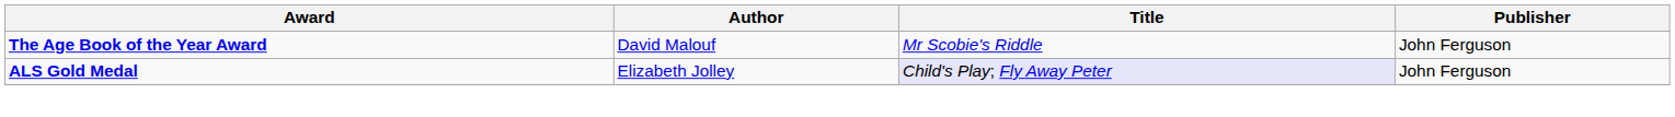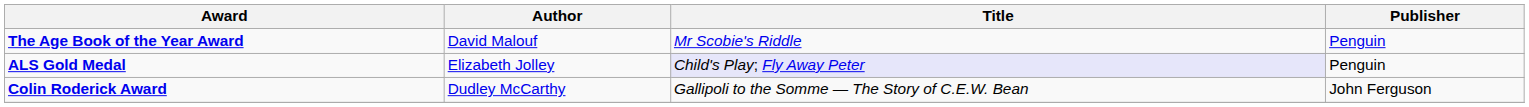The Age Book of the Year Award | Publisher: John Ferguson -> Penguin
ALS Gold Medal | Publisher: John Ferguson -> Penguin
+ row: Colin Roderick Award | Dudley McCarthy | Gallipoli to the Somme — The Story of C.E.W. Bean | John Ferguson
